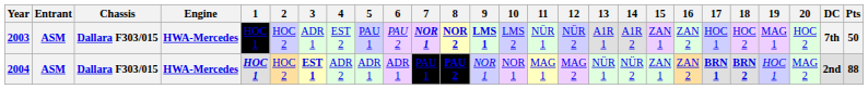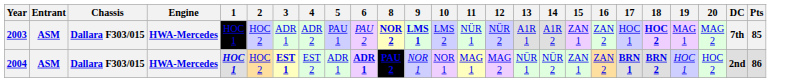- column: 7 | NOR 1 | PAU 1
2003 | 4: EST 2 -> ADR 2
2003 | 18: normal -> bold
2003 | 20: HOC 2 -> MAG 2
2003 | Pts: 50 -> 85
2004 | 4: ADR 2 -> EST 2
2004 | 6: normal -> bold
2004 | 20: MAG 2 -> HOC 2
2004 | Pts: 88 -> 86
